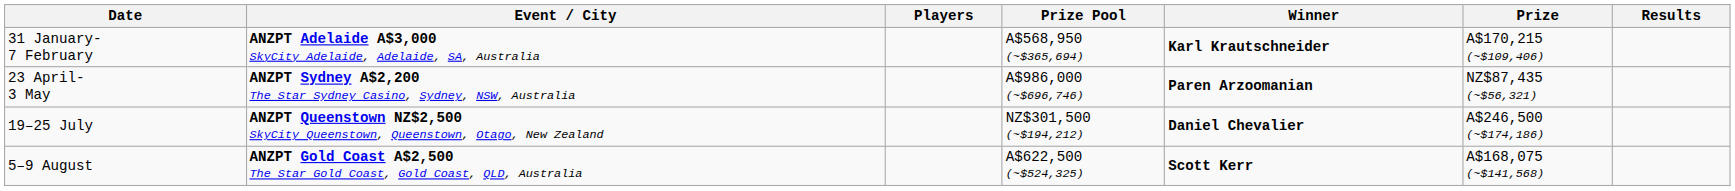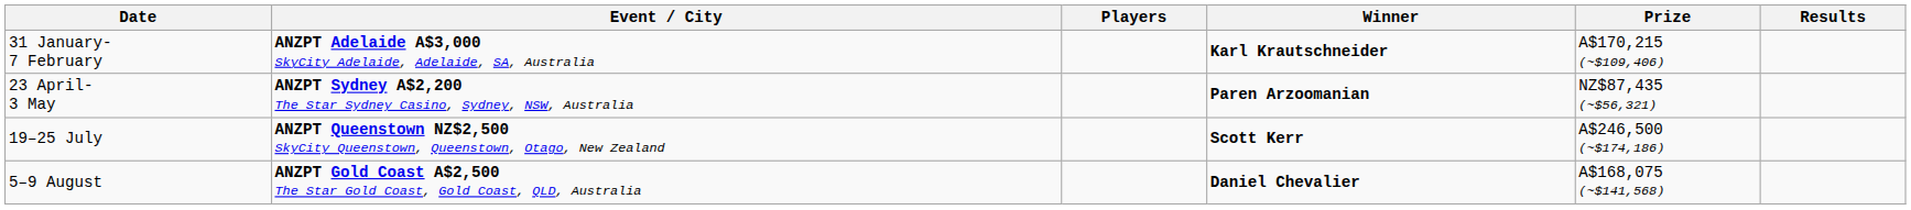- column: Prize Pool | A$568,950 (~$365,694) | A$986,000 (~$696,746) | NZ$301,500 (~$194,212) | A$622,500 (~$524,325)
19–25 July | Winner: Daniel Chevalier -> Scott Kerr
5–9 August | Winner: Scott Kerr -> Daniel Chevalier
